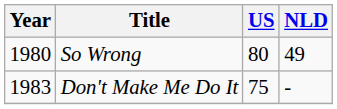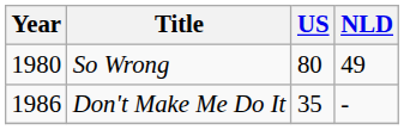Don't Make Me Do It | Year: 1983 -> 1986
Don't Make Me Do It | US: 75 -> 35
